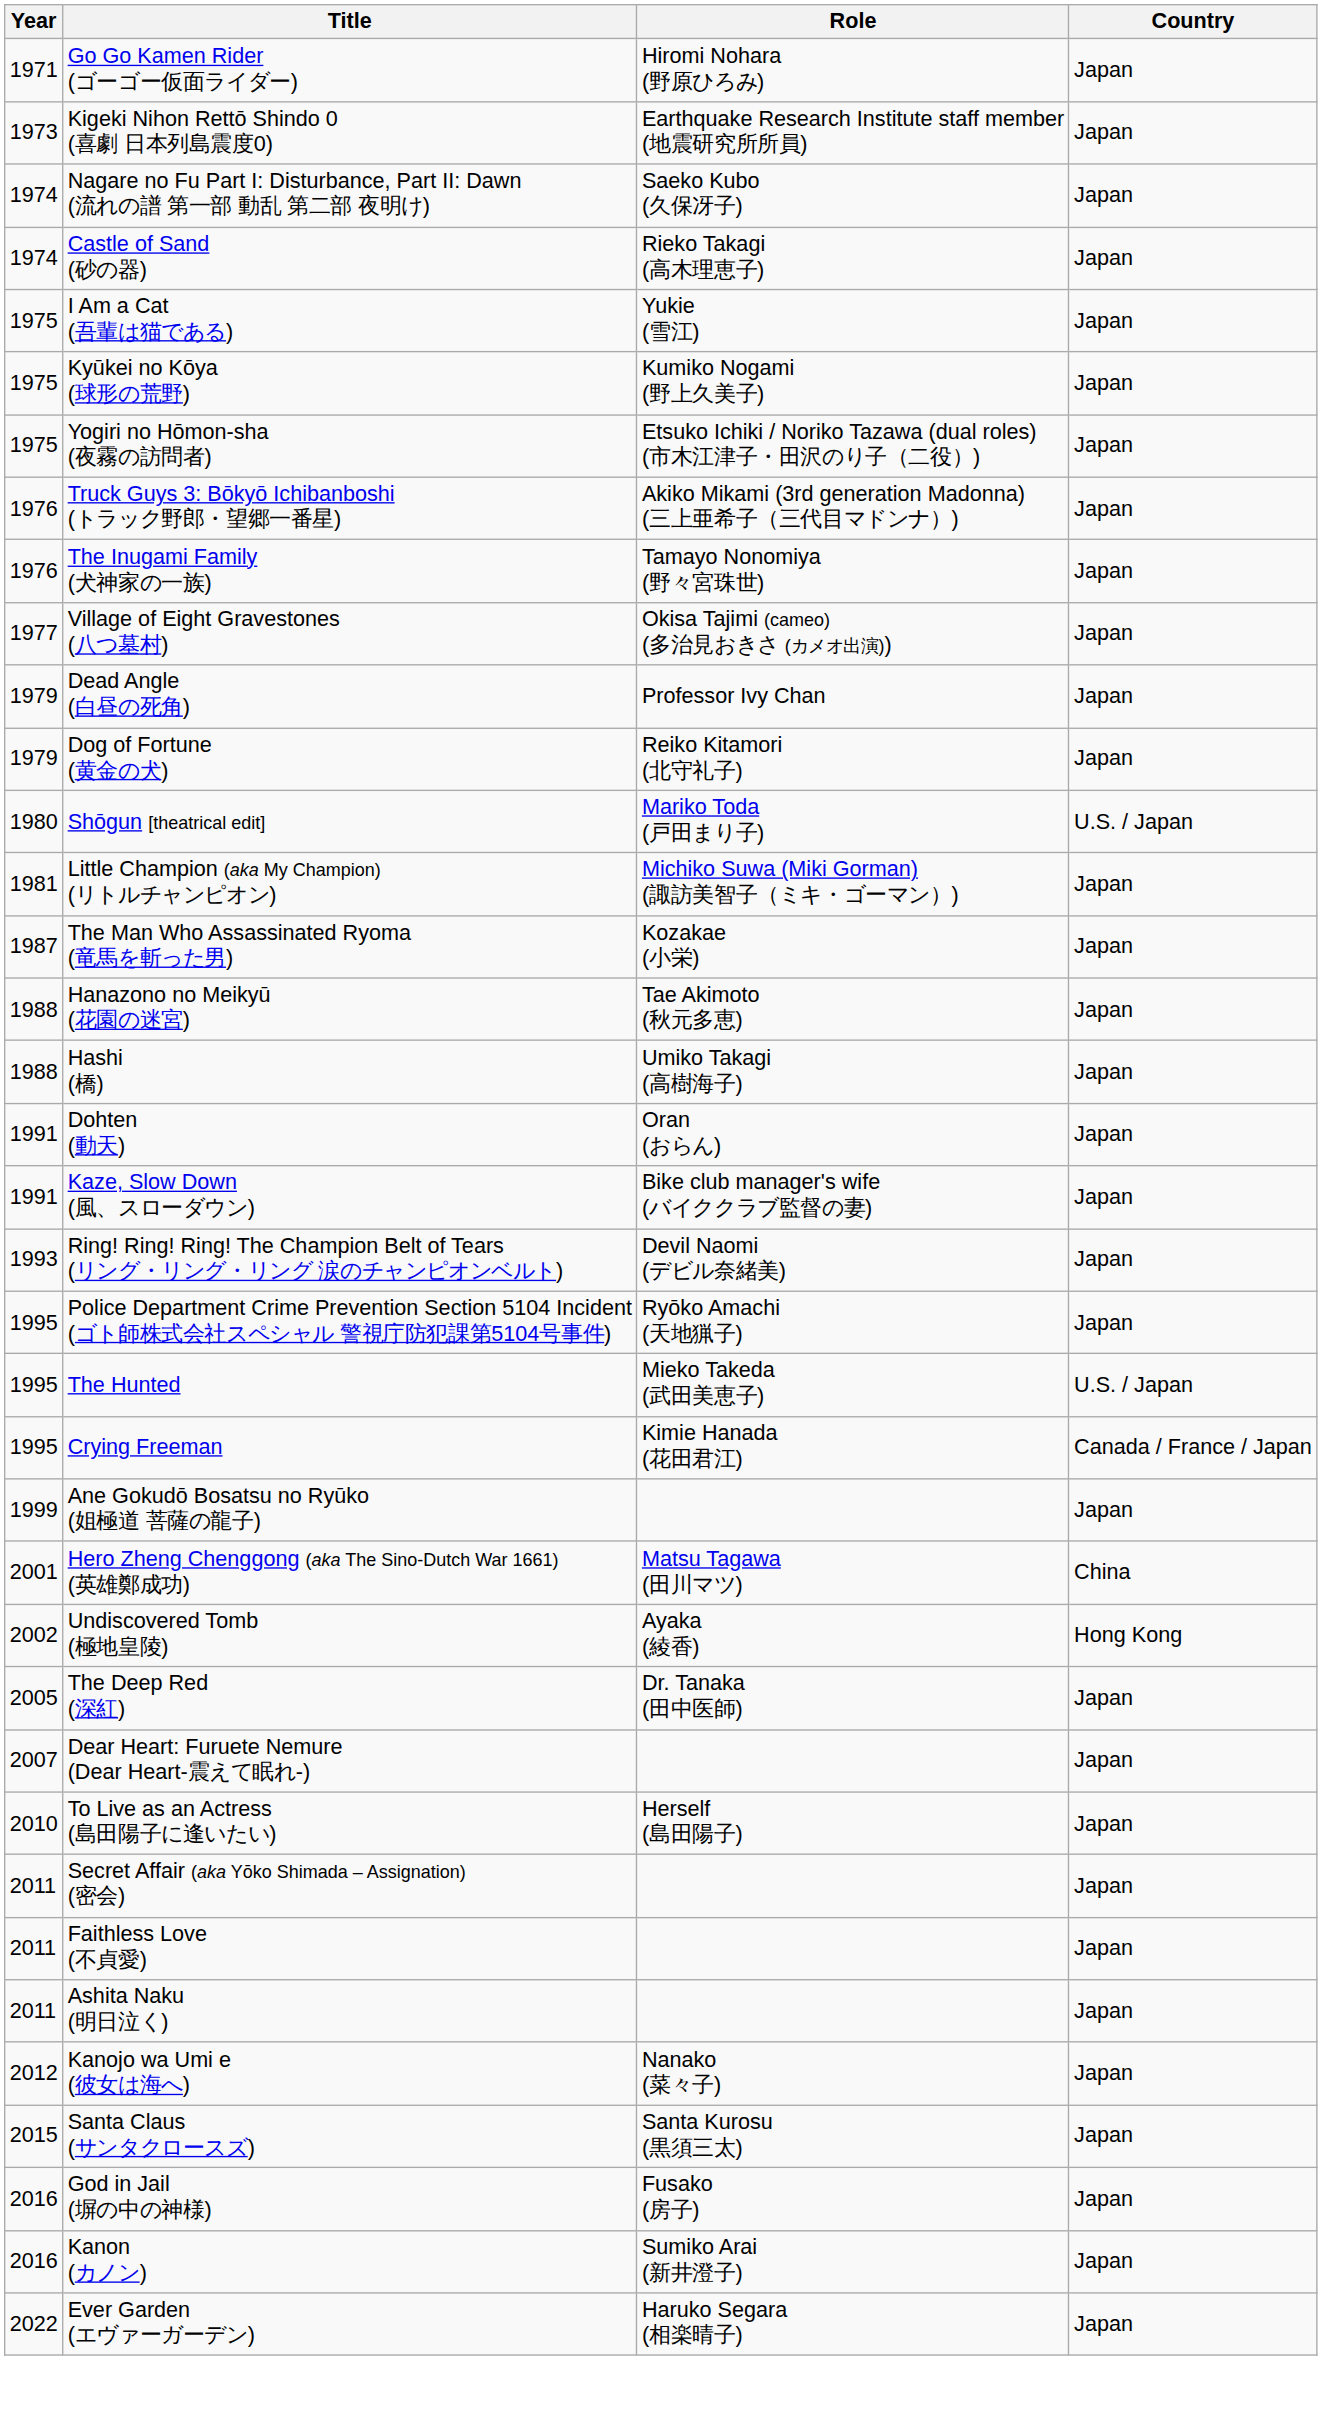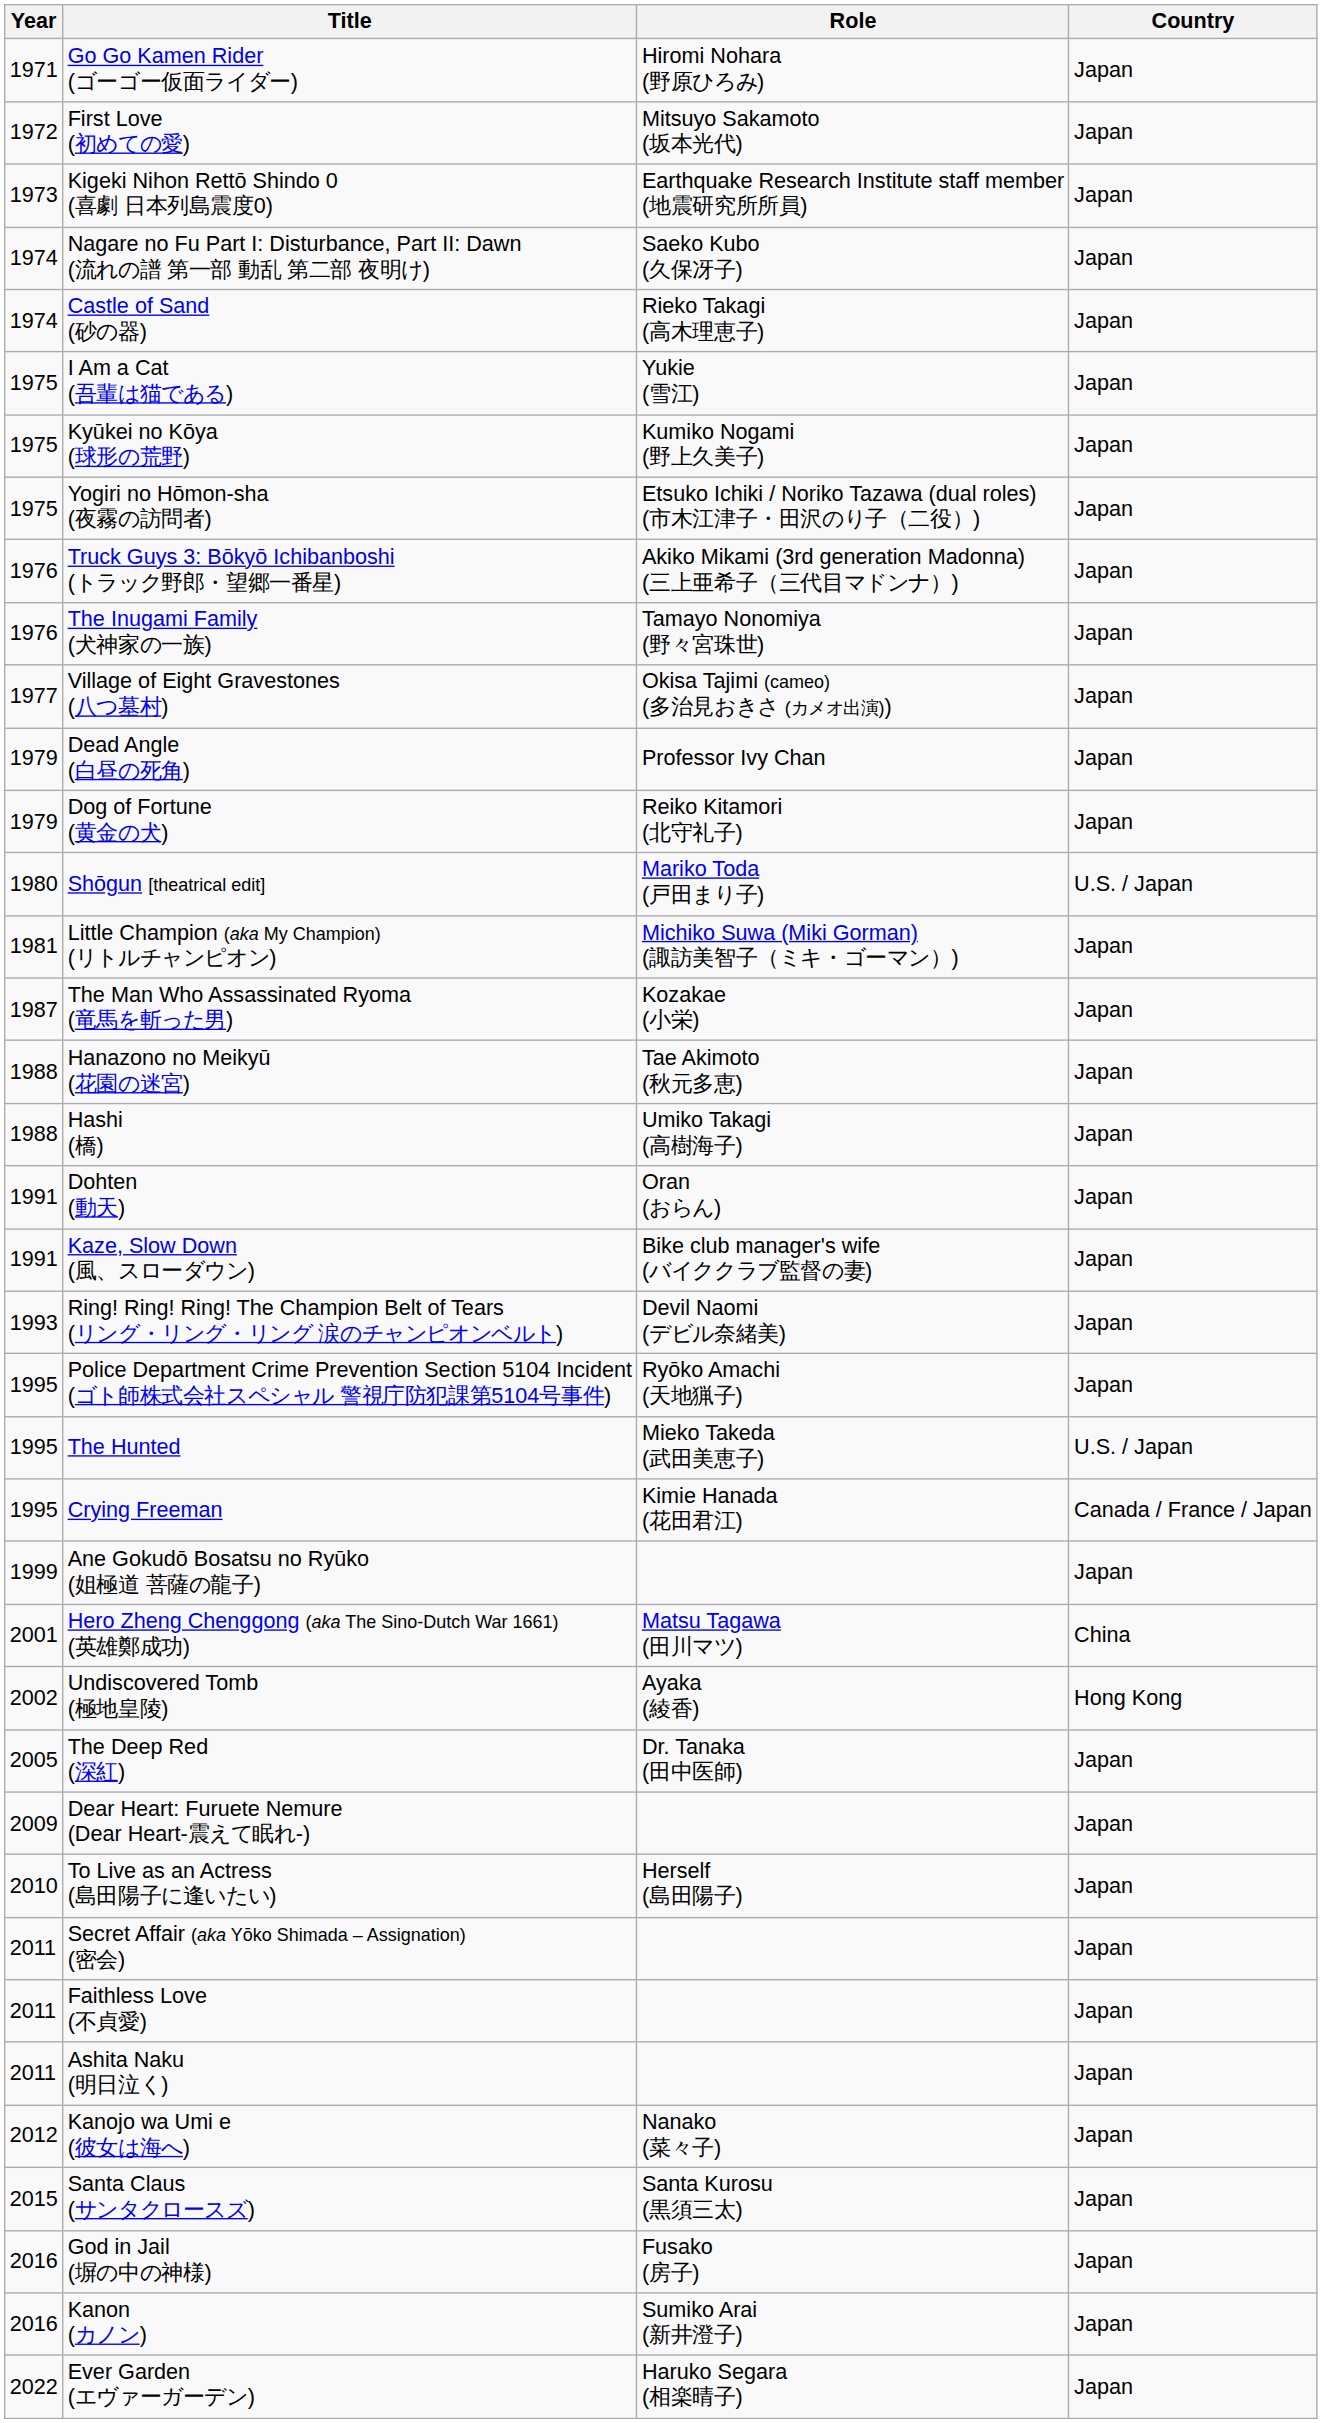+ row: 1972 | First Love (初めての愛) | Mitsuyo Sakamoto (坂本光代) | Japan
Dear Heart: Furuete Nemure (Dear Heart-震えて眠れ-) | Year: 2007 -> 2009
